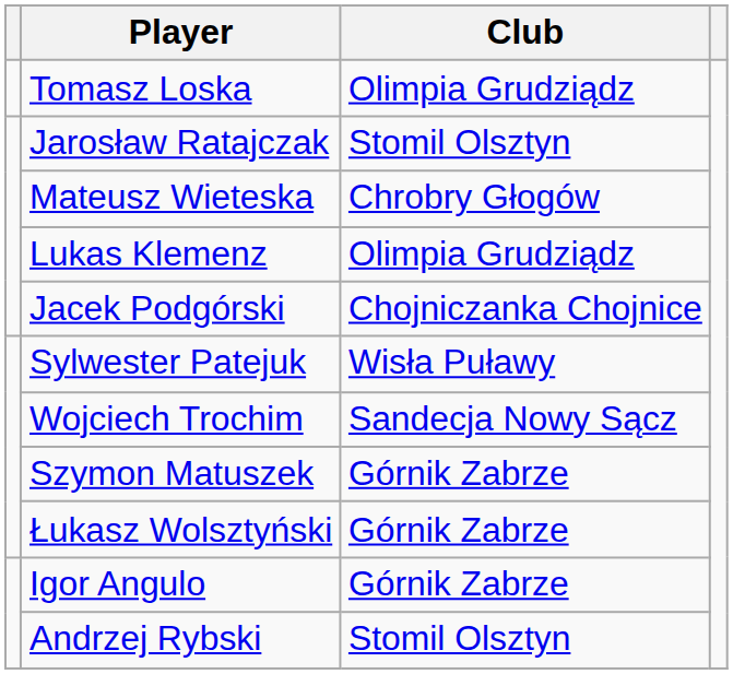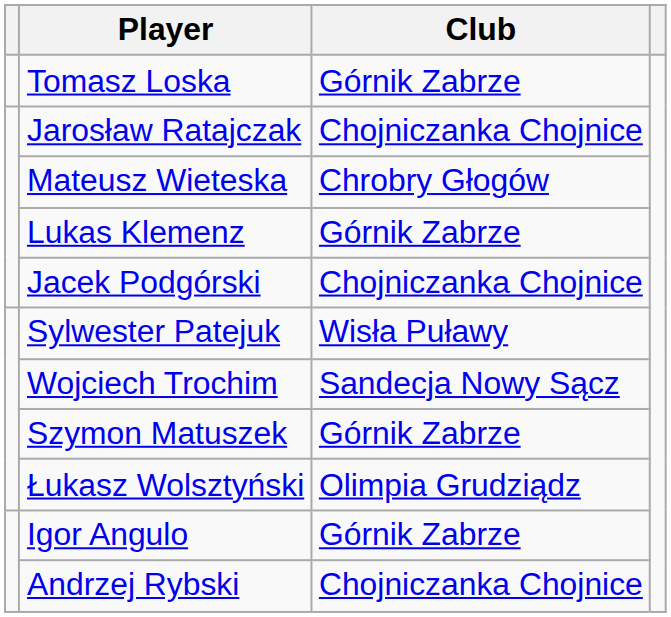Tomasz Loska | Club: Olimpia Grudziądz -> Górnik Zabrze
Jarosław Ratajczak | Club: Stomil Olsztyn -> Chojniczanka Chojnice
Lukas Klemenz | Club: Olimpia Grudziądz -> Górnik Zabrze
Łukasz Wolsztyński | Club: Górnik Zabrze -> Olimpia Grudziądz
Andrzej Rybski | Club: Stomil Olsztyn -> Chojniczanka Chojnice
